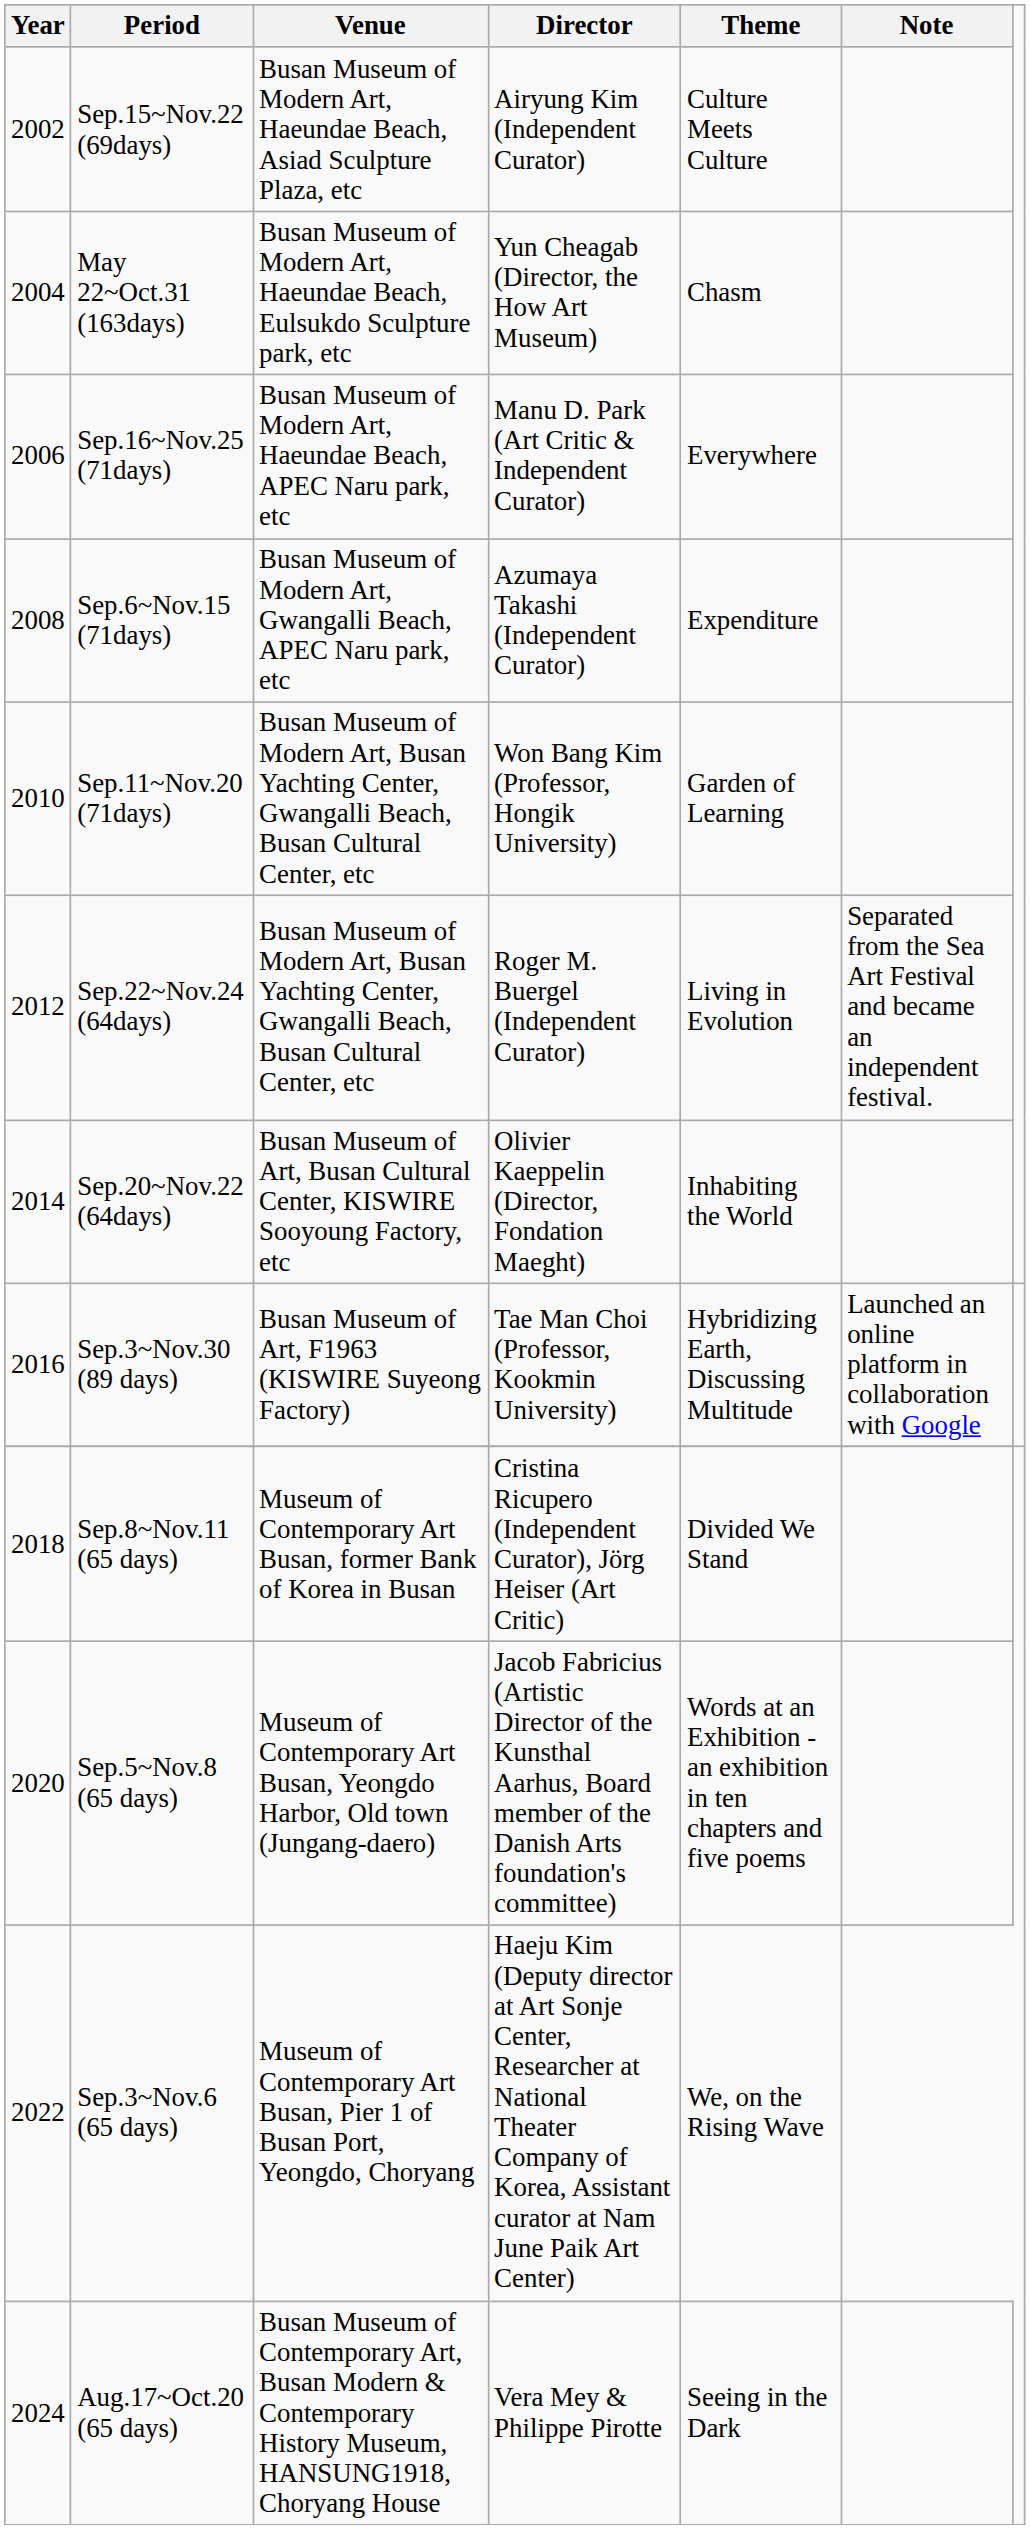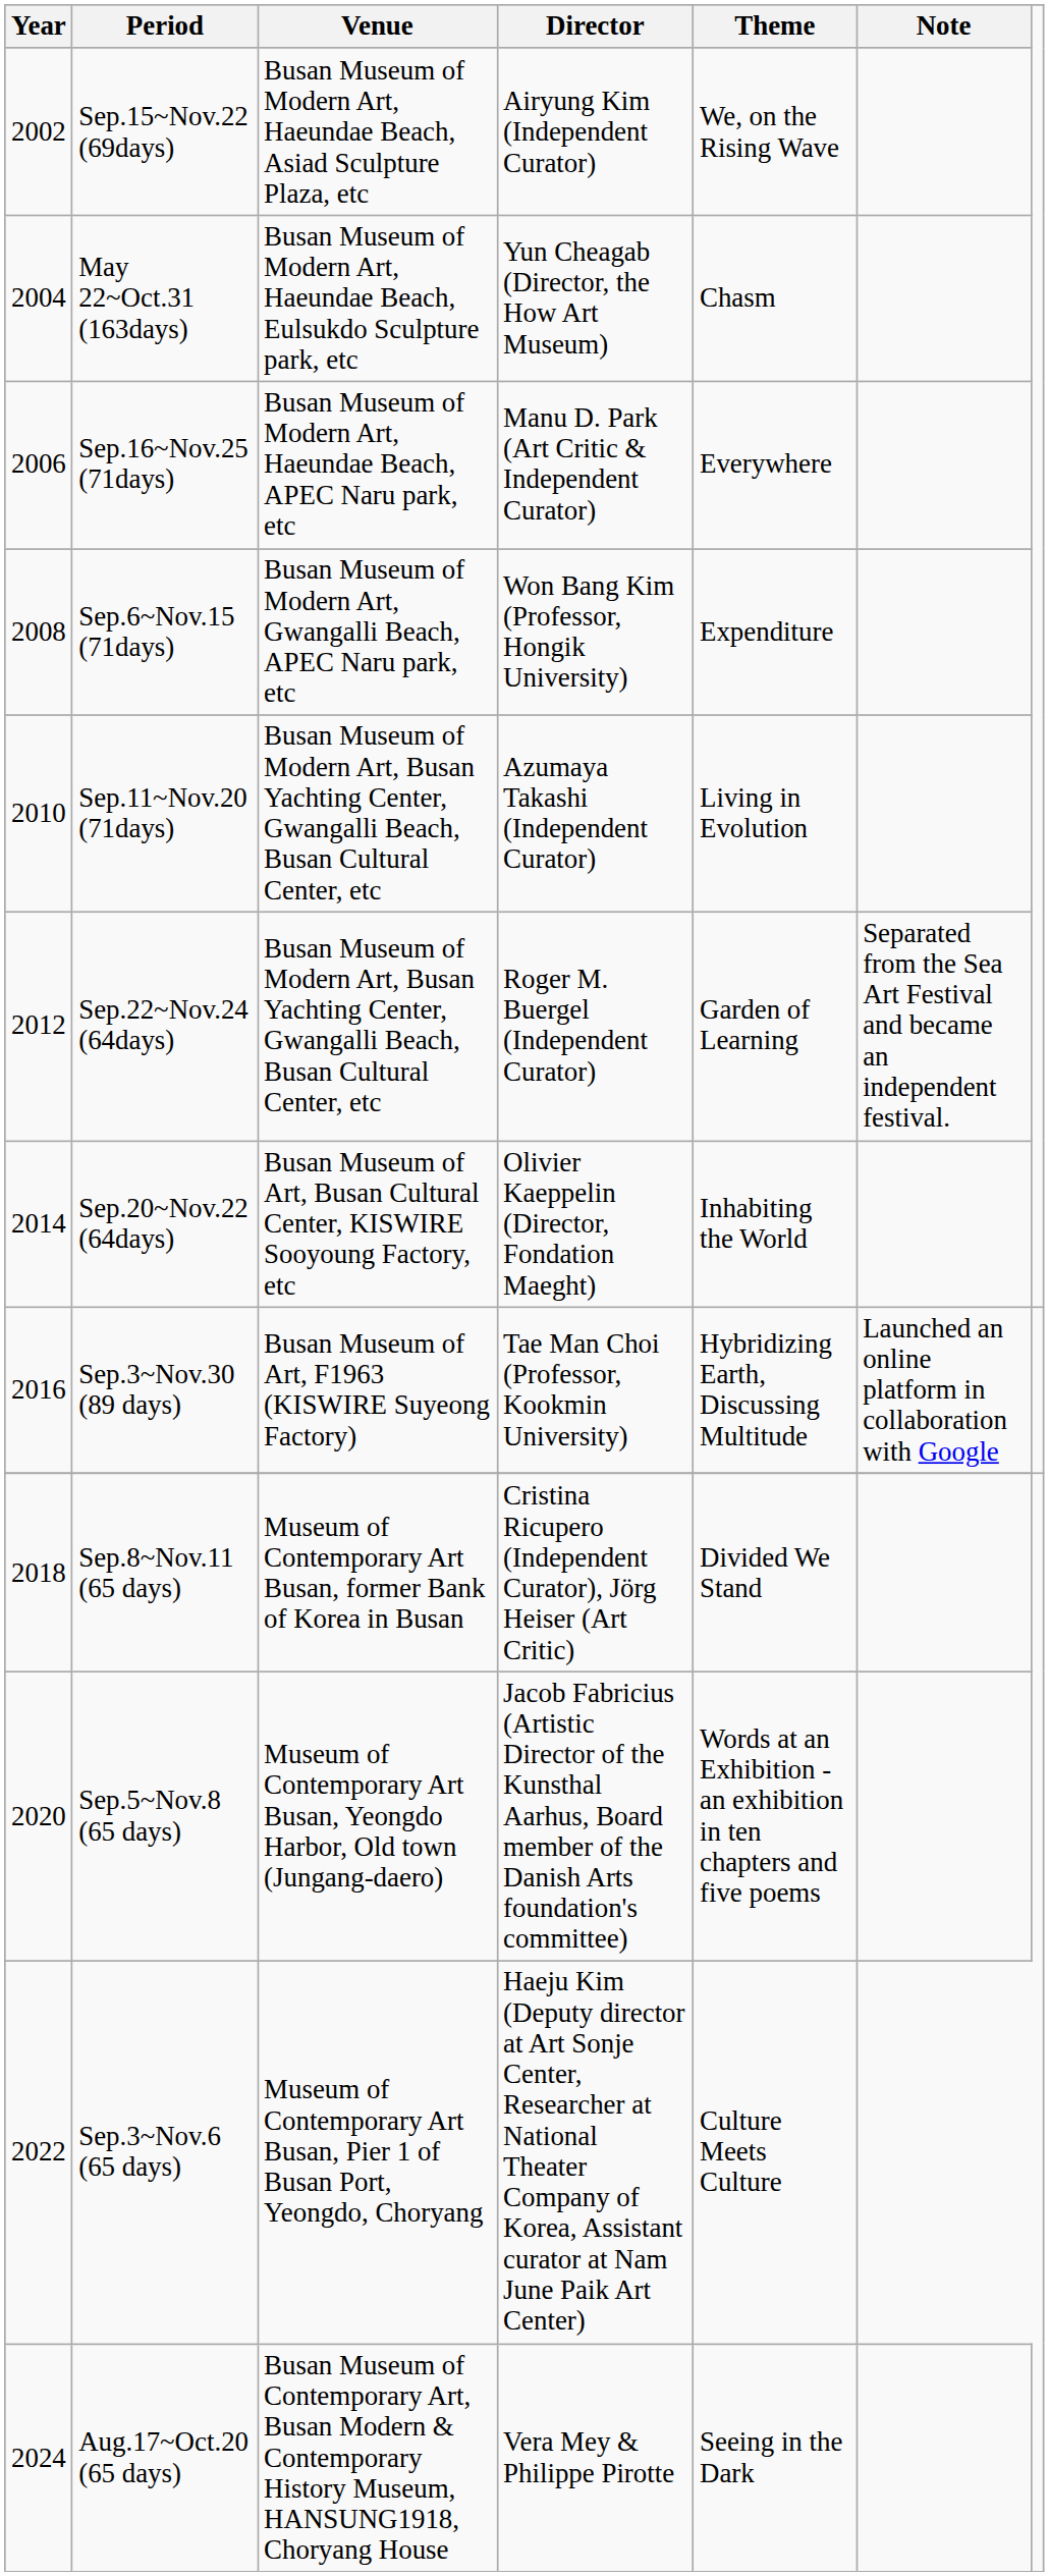Sep.15~Nov.22 (69days) | Theme: Culture Meets Culture -> We, on the Rising Wave
Sep.6~Nov.15 (71days) | Director: Azumaya Takashi (Independent Curator) -> Won Bang Kim (Professor, Hongik University)
Sep.11~Nov.20 (71days) | Director: Won Bang Kim (Professor, Hongik University) -> Azumaya Takashi (Independent Curator)
Sep.11~Nov.20 (71days) | Theme: Garden of Learning -> Living in Evolution
Sep.22~Nov.24 (64days) | Theme: Living in Evolution -> Garden of Learning
Sep.3~Nov.6 (65 days) | Theme: We, on the Rising Wave -> Culture Meets Culture
